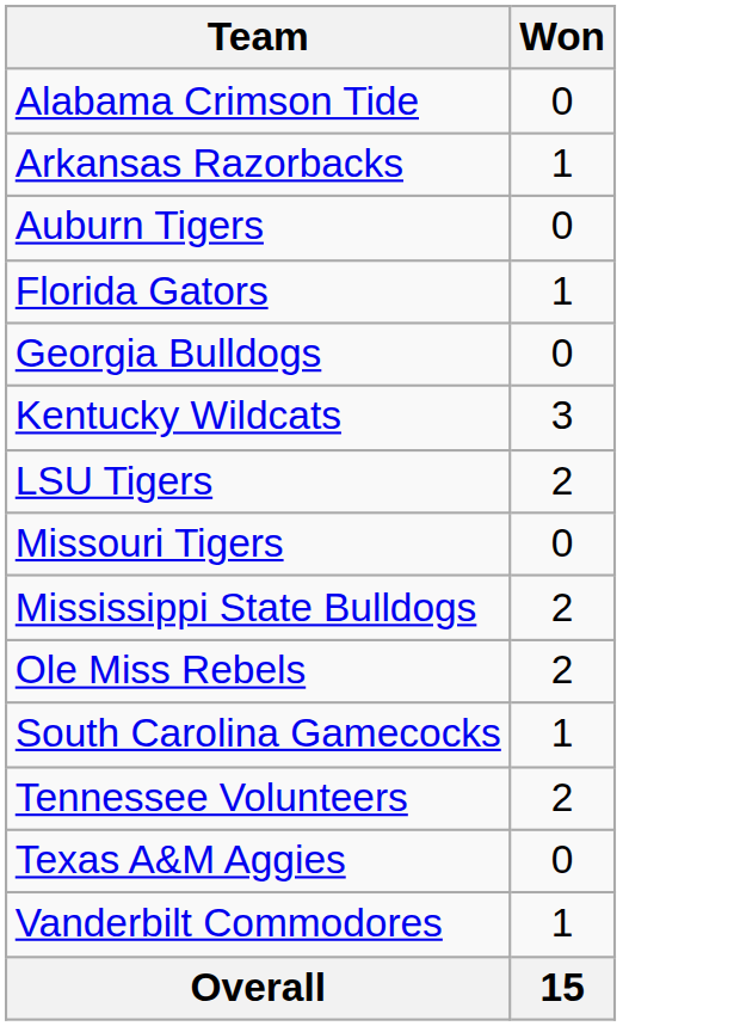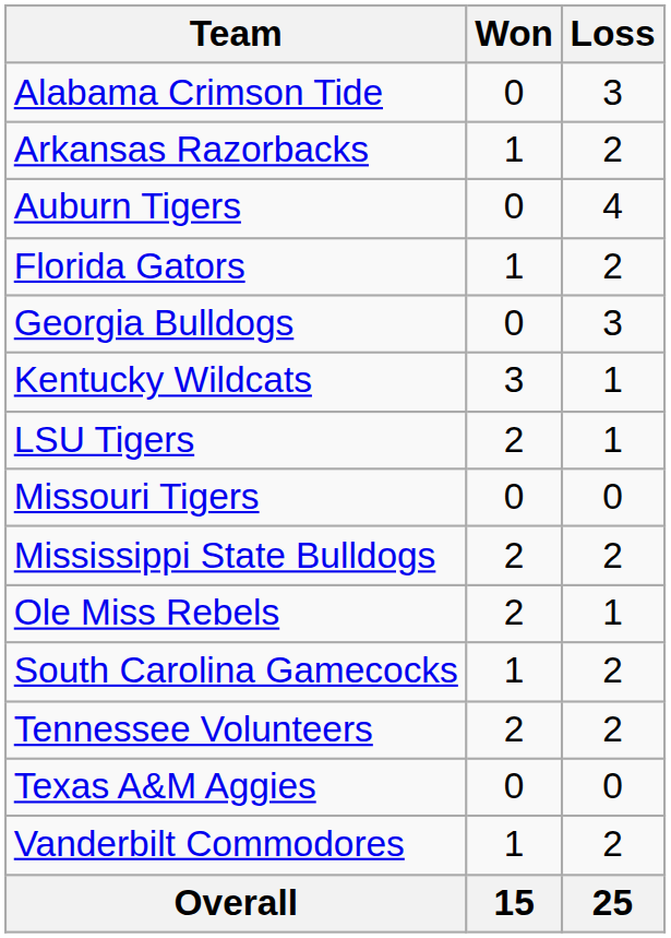+ column: Loss | 3 | 2 | 4 | 2 | 3 | 1 | 1 | 0 | 2 | 1 | 2 | 2 | 0 | 2 | 25
